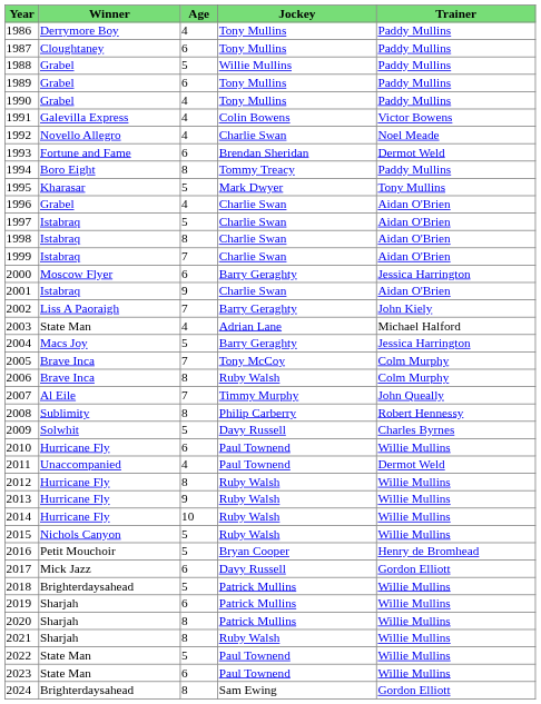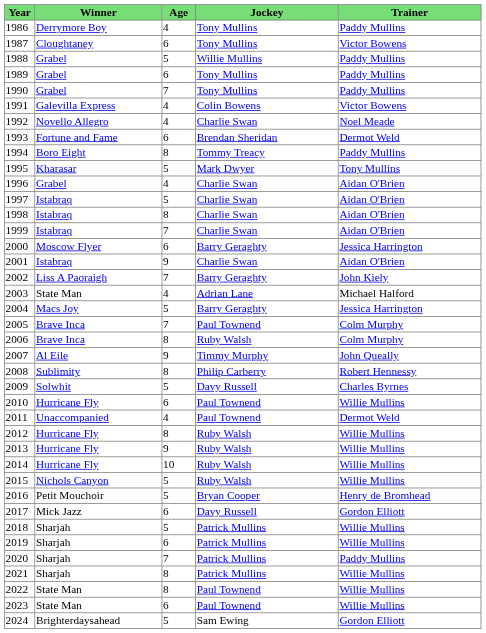1987 | Trainer: Paddy Mullins -> Victor Bowens
1990 | Age: 4 -> 7
2005 | Jockey: Tony McCoy -> Paul Townend
2007 | Age: 7 -> 9
2018 | Winner: Brighterdaysahead -> Sharjah
2020 | Age: 8 -> 7
2020 | Trainer: Willie Mullins -> Paddy Mullins
2021 | Jockey: Ruby Walsh -> Patrick Mullins
2022 | Age: 5 -> 8
2024 | Age: 8 -> 5
